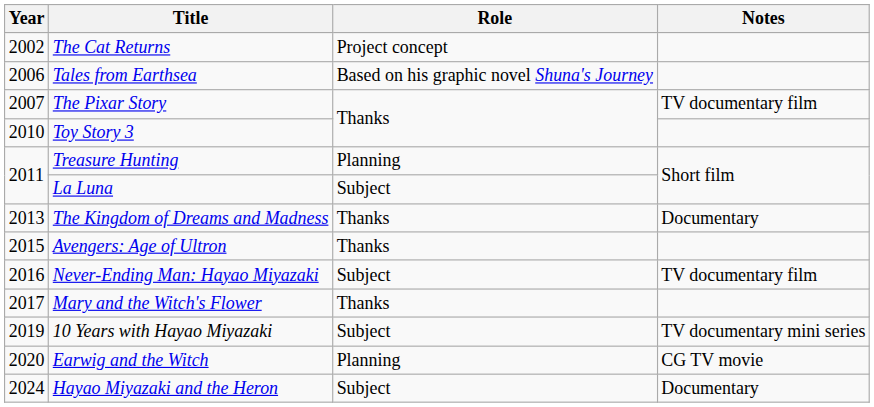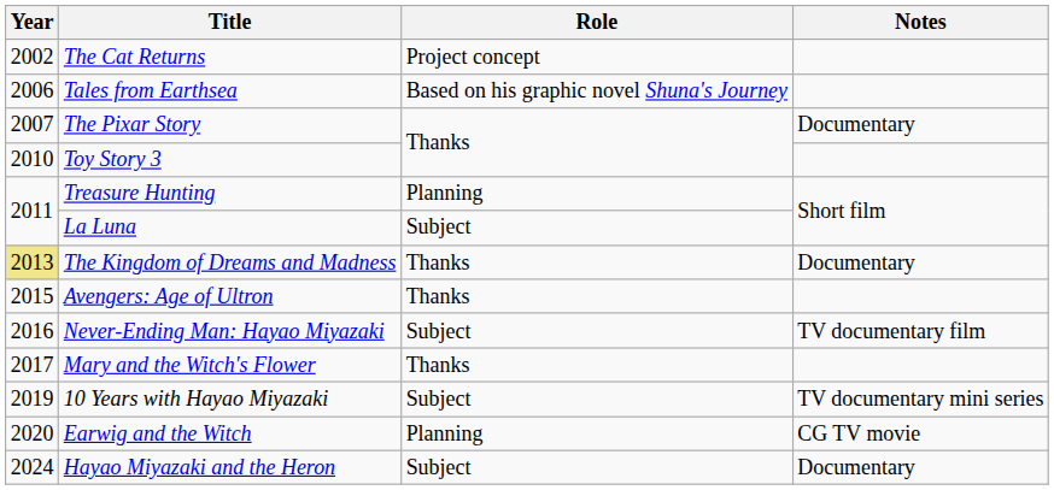The Pixar Story | Notes: TV documentary film -> Documentary
The Kingdom of Dreams and Madness | Year: no background -> khaki background
